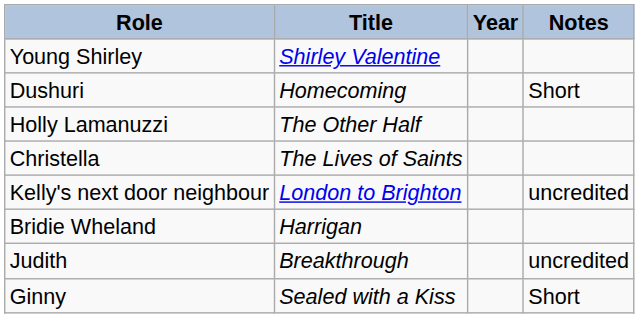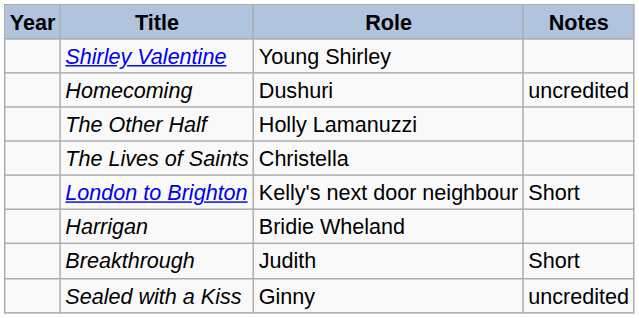columns swapped: Year <-> Role
Homecoming | Notes: Short -> uncredited
London to Brighton | Notes: uncredited -> Short
Breakthrough | Notes: uncredited -> Short
Sealed with a Kiss | Notes: Short -> uncredited
